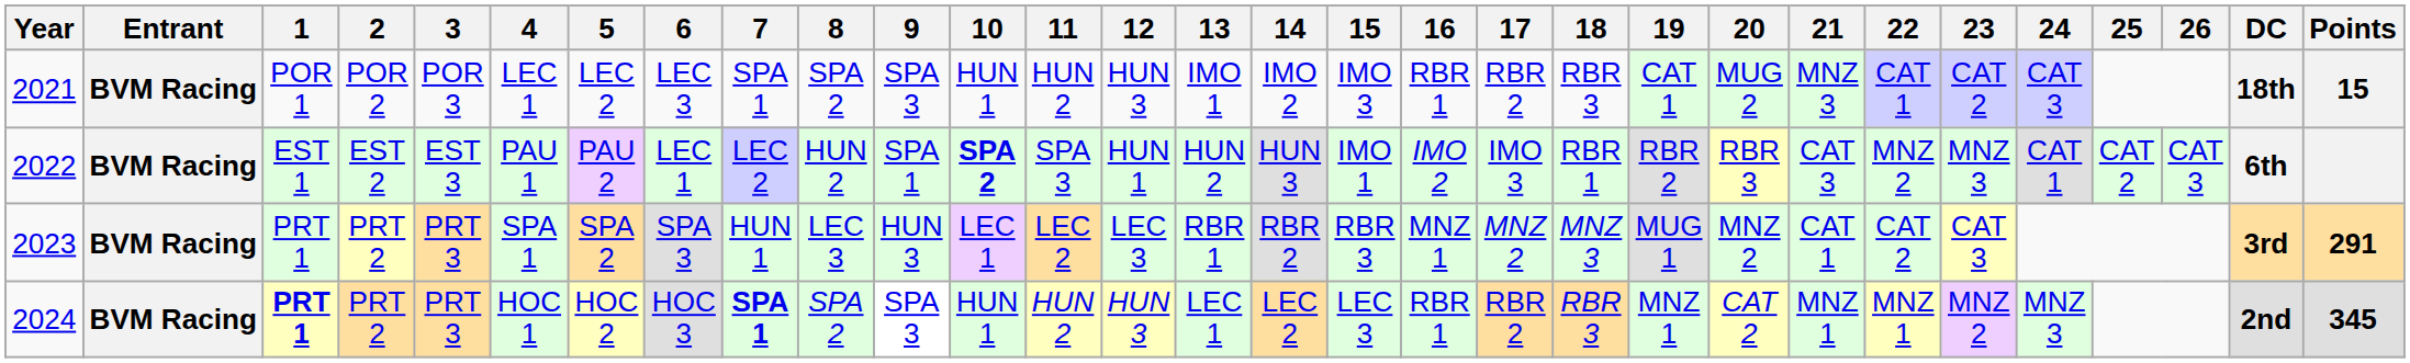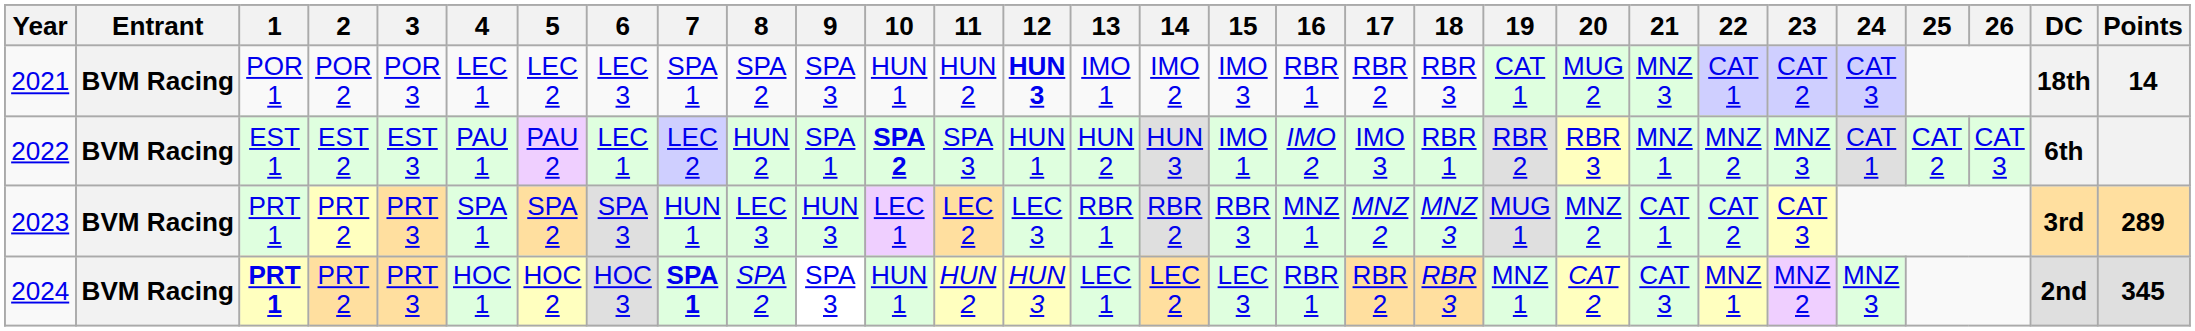2021 | 12: normal -> bold
2021 | Points: 15 -> 14
2022 | 21: CAT 3 -> MNZ 1
2023 | Points: 291 -> 289
2024 | 21: MNZ 1 -> CAT 3
